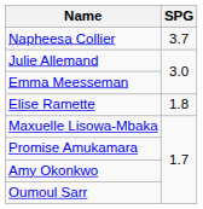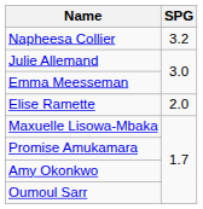Napheesa Collier | SPG: 3.7 -> 3.2
Elise Ramette | SPG: 1.8 -> 2.0
